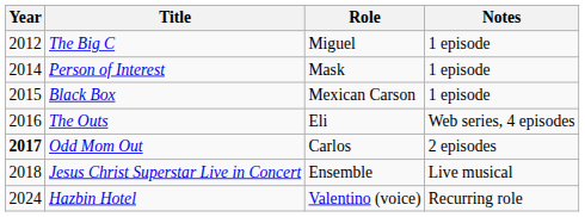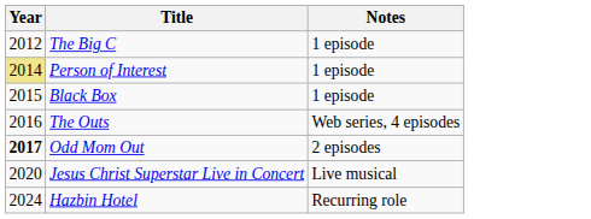- column: Role | Miguel | Mask | Mexican Carson | Eli | Carlos | Ensemble | Valentino (voice)
Person of Interest | Year: no background -> khaki background
Jesus Christ Superstar Live in Concert | Year: 2018 -> 2020
